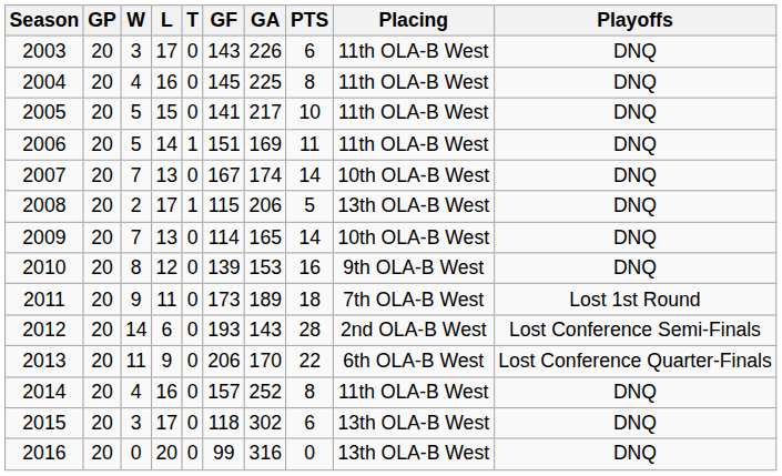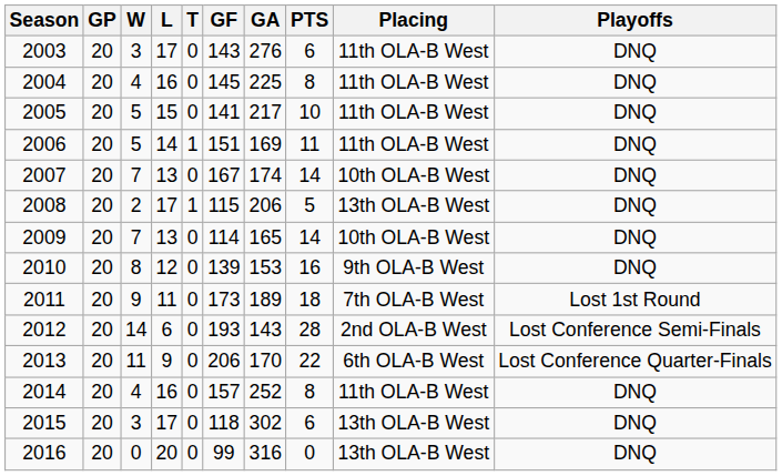2003 | GA: 226 -> 276
